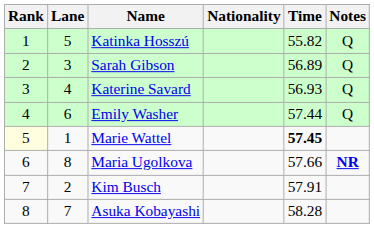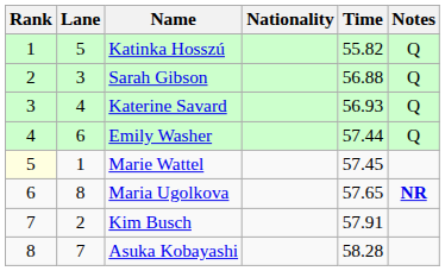Sarah Gibson | Time: 56.89 -> 56.88
Marie Wattel | Time: bold -> normal
Maria Ugolkova | Time: 57.66 -> 57.65
